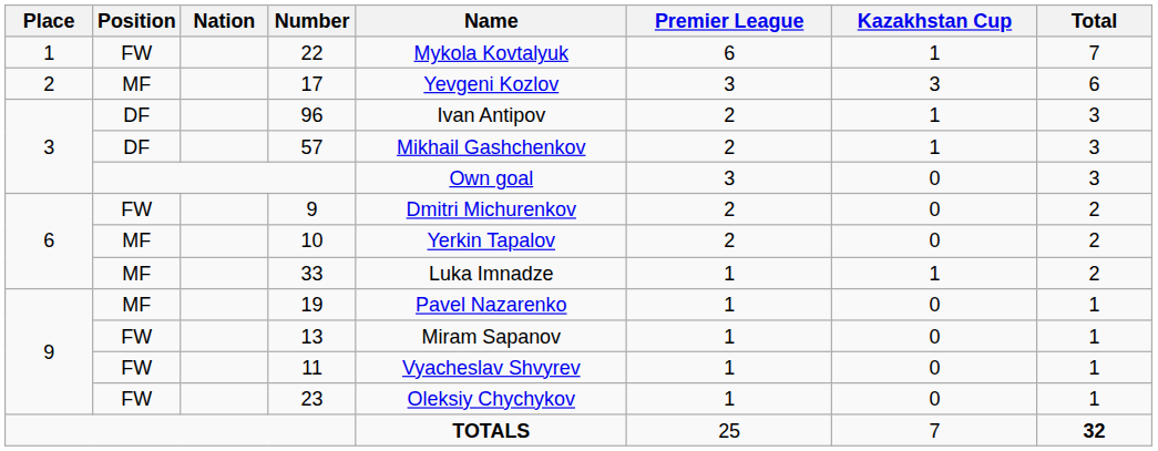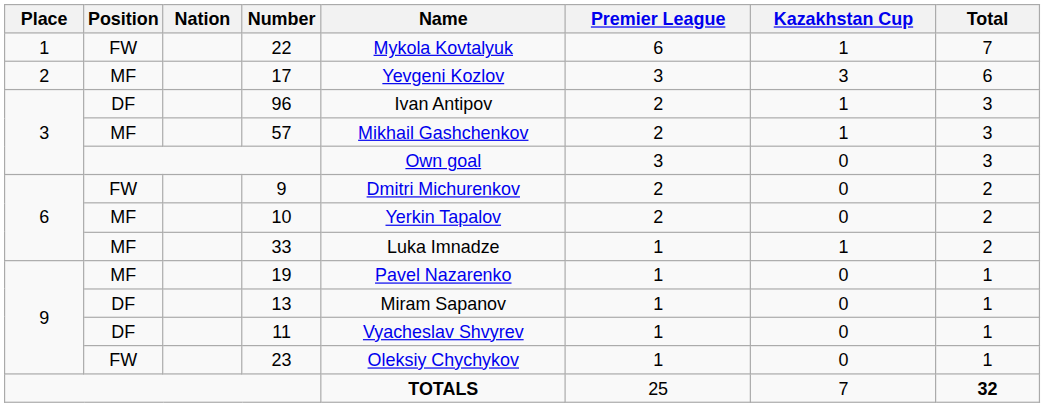57 | Position: DF -> MF
13 | Position: FW -> DF
11 | Position: FW -> DF
